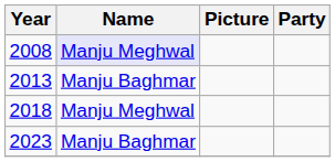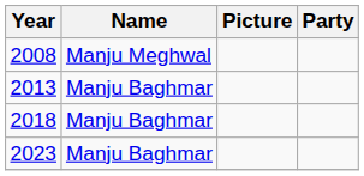2008 | Name: lavender background -> no background
2018 | Name: Manju Meghwal -> Manju Baghmar
